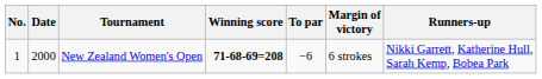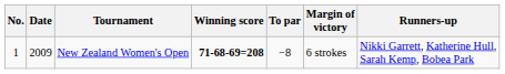New Zealand Women's Open | Date: 2000 -> 2009
New Zealand Women's Open | To par: −6 -> −8
